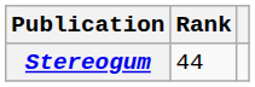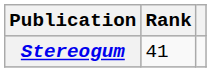Stereogum | Rank: 44 -> 41
